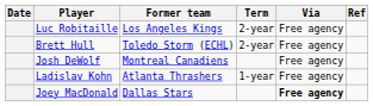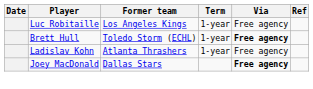Luc Robitaille | Term: 2-year -> 1-year
Brett Hull | Term: 2-year -> 1-year
Brett Hull | Via: normal -> bold
- row: Josh DeWolf | Montreal Canadiens | Free agency
